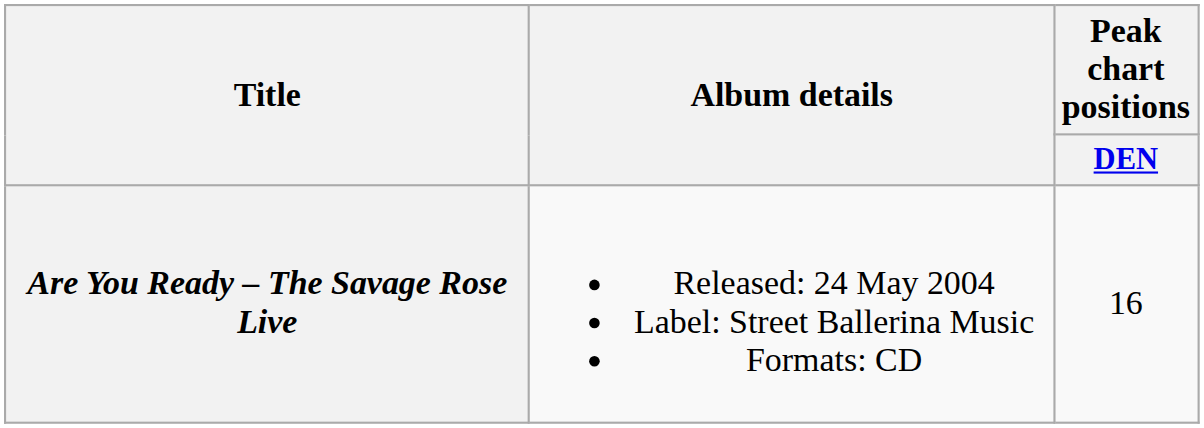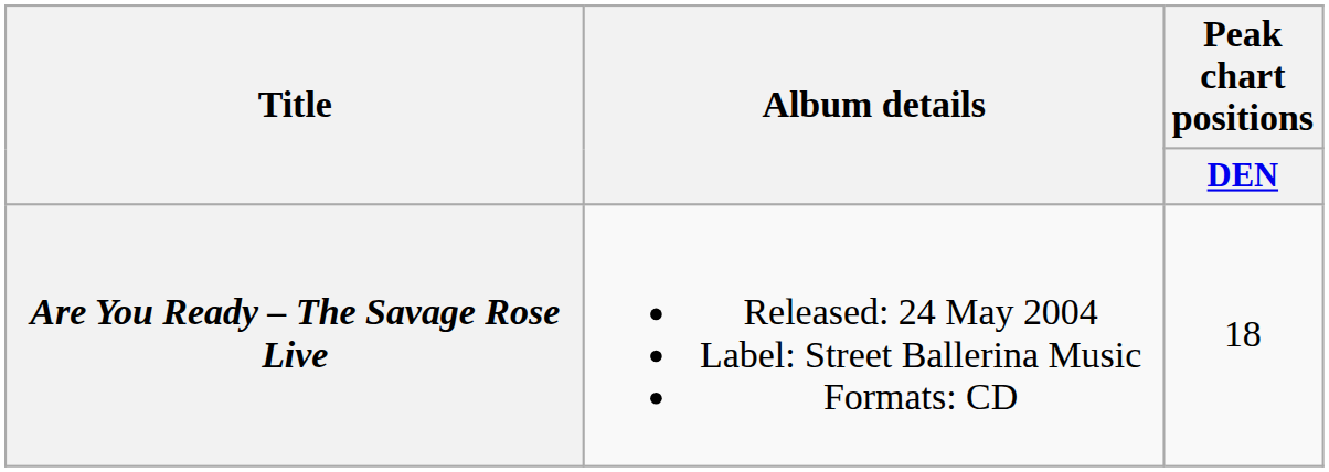Are You Ready – The Savage Rose Live | Peak chart positions / DEN: 16 -> 18
